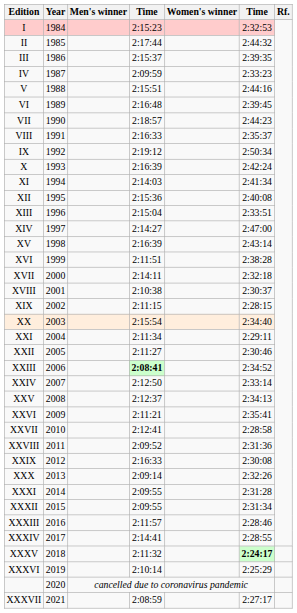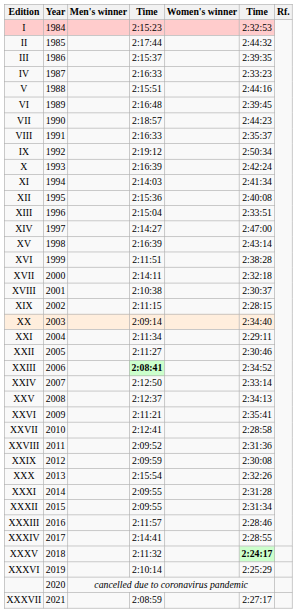IV | column 4: 2:09:59 -> 2:16:33
XX | column 4: 2:15:54 -> 2:09:14
XXIX | column 4: 2:16:33 -> 2:09:59
XXX | column 4: 2:09:14 -> 2:15:54
